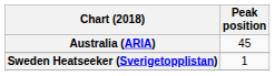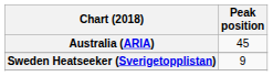Sweden Heatseeker (Sverigetopplistan) | Peak position: 1 -> 9
